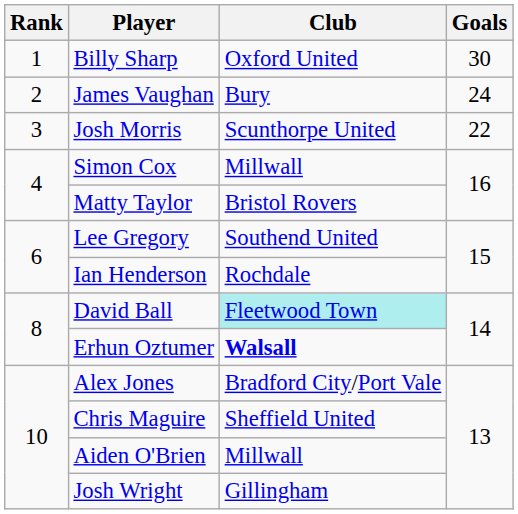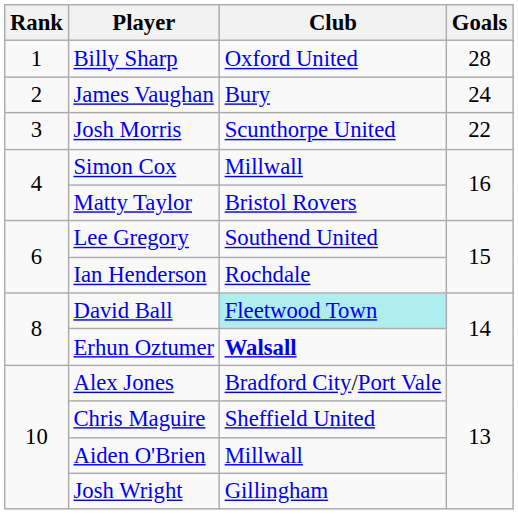Billy Sharp | Goals: 30 -> 28
